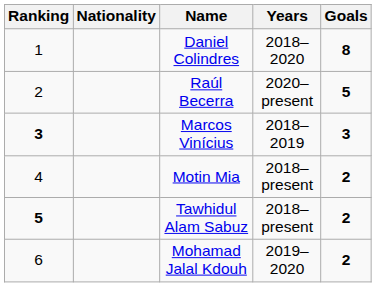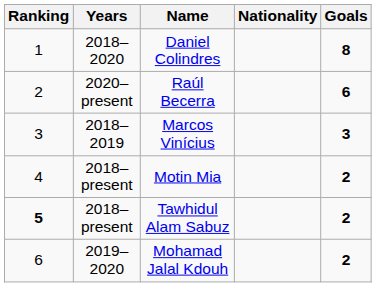columns swapped: Nationality <-> Years
Raúl Becerra | Goals: 5 -> 6
Marcos Vinícius | Ranking: bold -> normal
